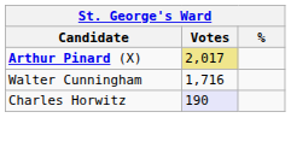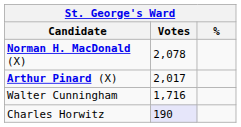+ row: Norman H. MacDonald (X) | 2,078
Arthur Pinard (X) | Votes: khaki background -> no background
